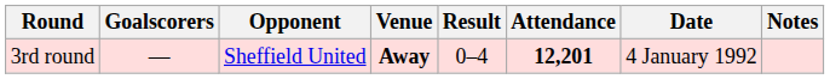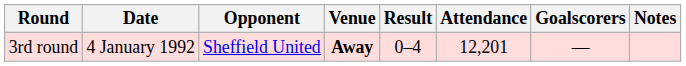columns swapped: Date <-> Goalscorers
3rd round | Attendance: bold -> normal
